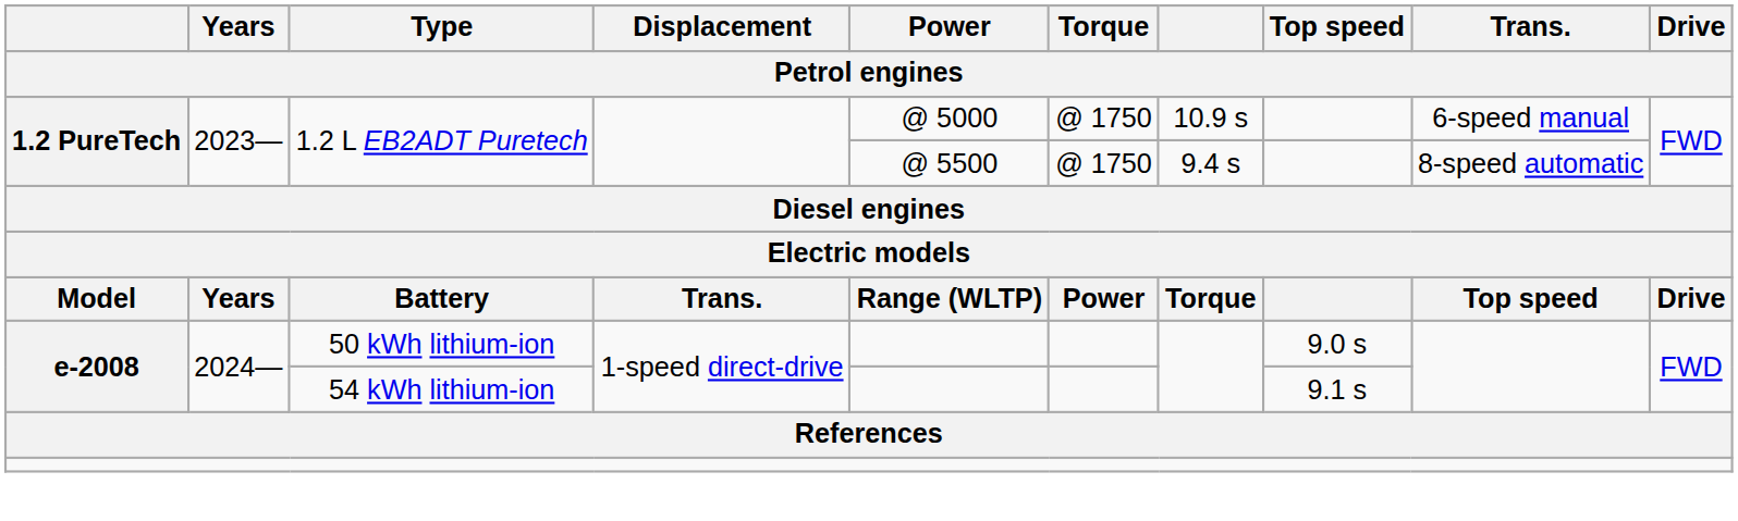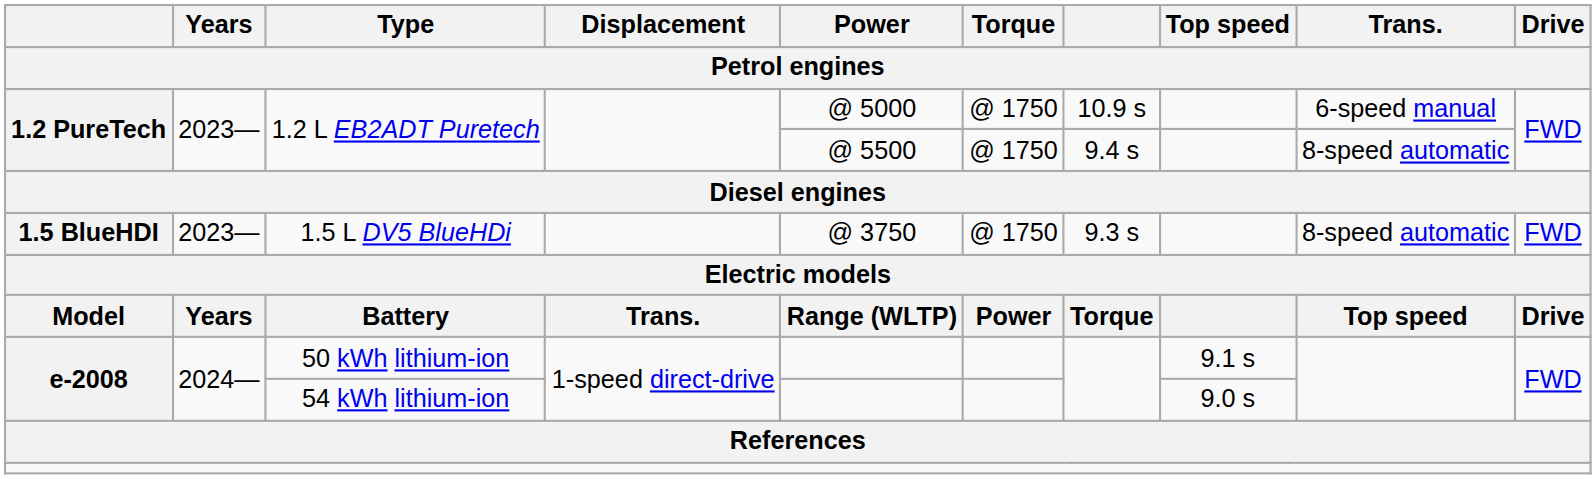+ row: 1.5 BlueHDI | 2023— | 1.5 L DV5 BlueHDi | @ 3750 | @ 1750 | 9.3 s | 8-speed automatic | FWD
50 kWh lithium-ion | Top speed: 9.0 s -> 9.1 s
54 kWh lithium-ion | Top speed: 9.1 s -> 9.0 s
